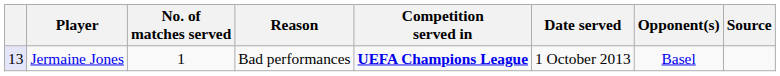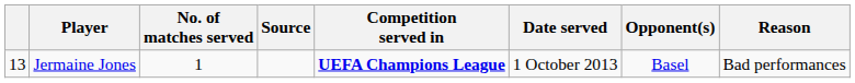columns swapped: Reason <-> Source
Jermaine Jones | column 1: lavender background -> no background
